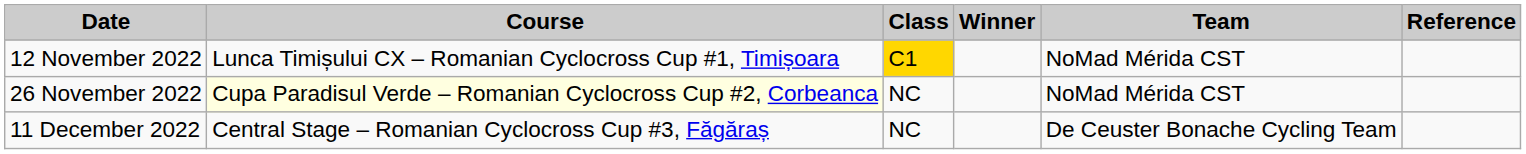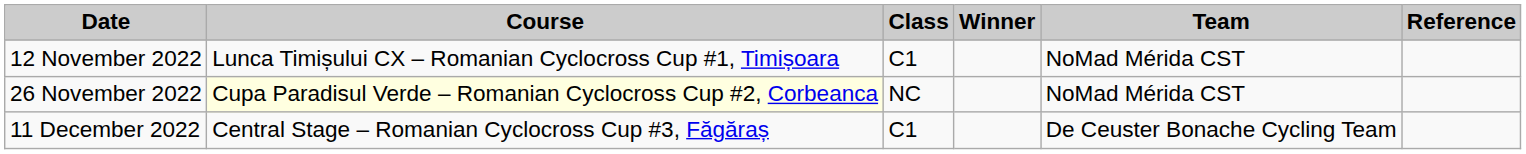12 November 2022 | Class: gold background -> no background
11 December 2022 | Class: NC -> C1
